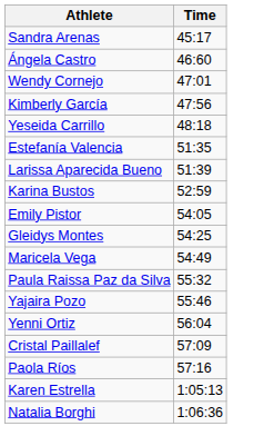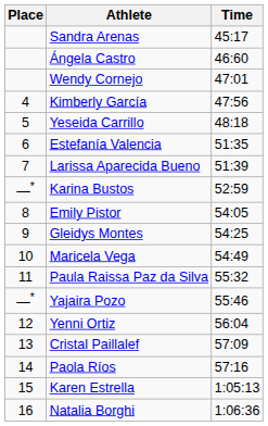+ column: Place | 4 | 5 | 6 | 7 | —* | 8 | 9 | 10 | 11 | —* | 12 | 13 | 14 | 15 | 16
